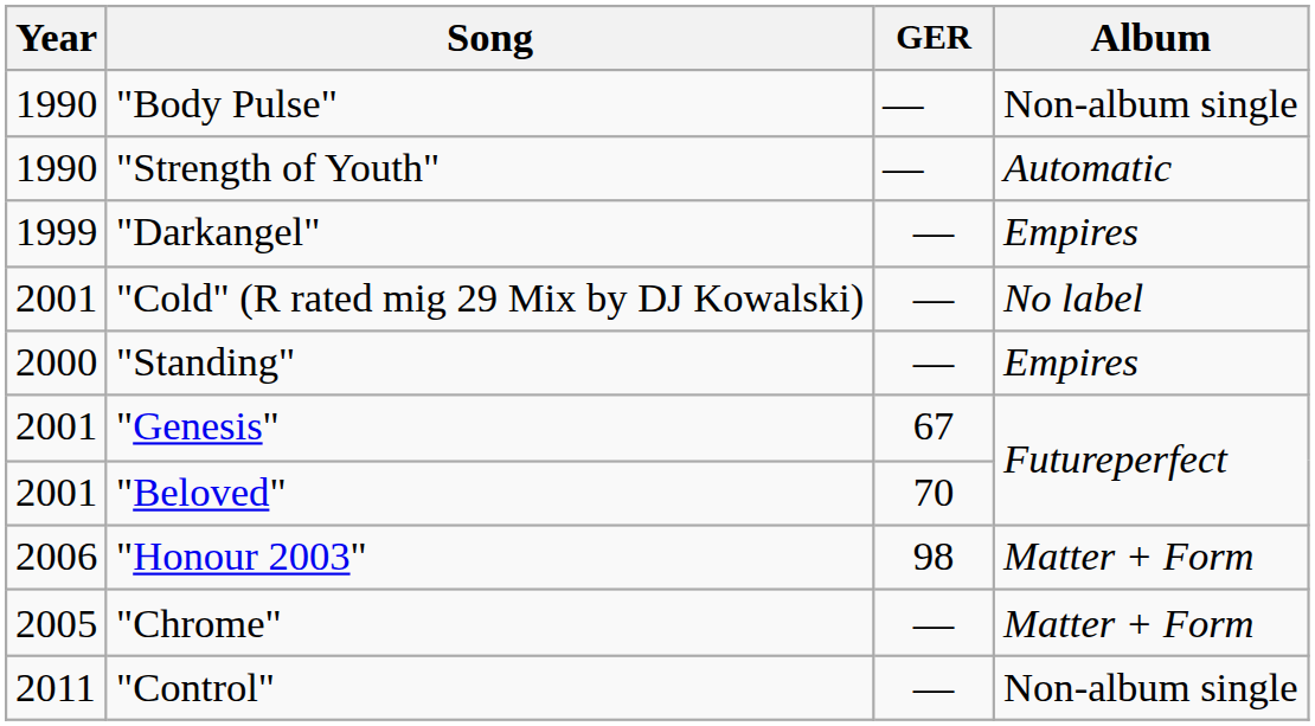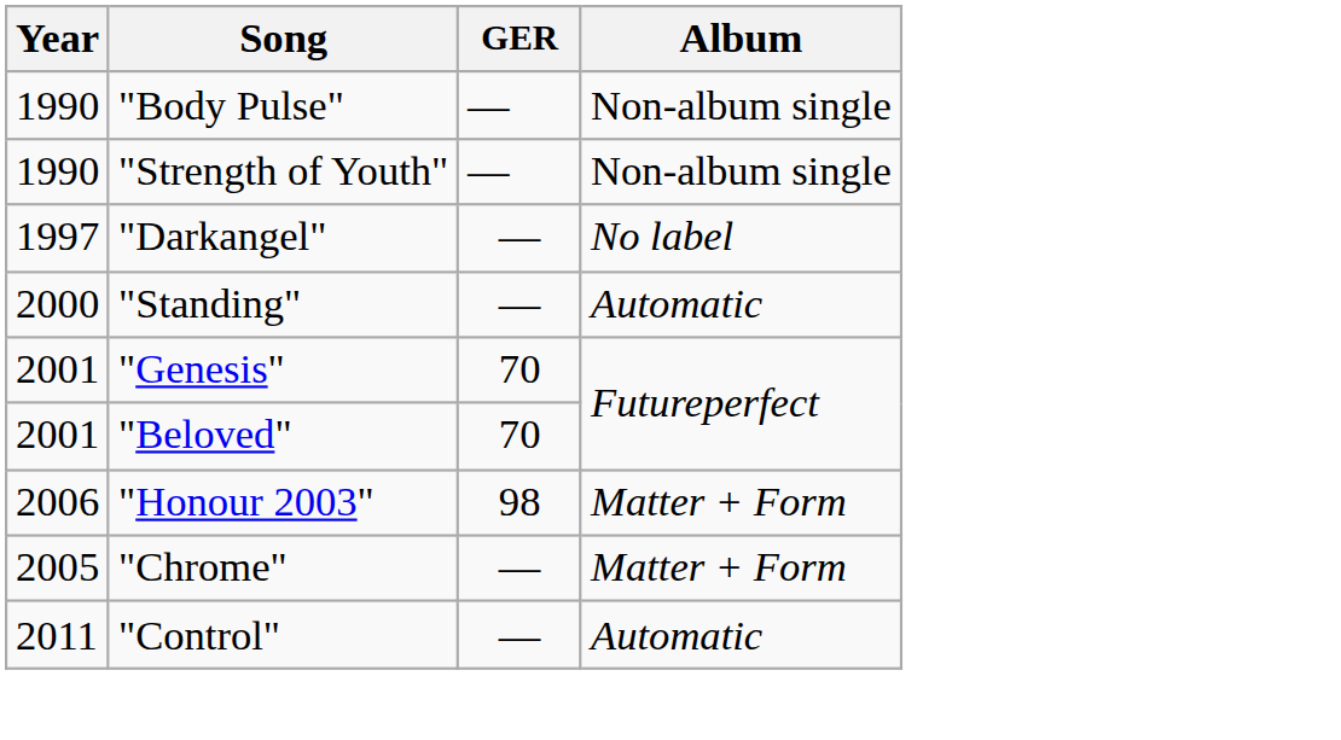"Strength of Youth" | Album: Automatic -> Non-album single
"Darkangel" | Year: 1999 -> 1997
"Darkangel" | Album: Empires -> No label
- row: 2001 | "Cold" (R rated mig 29 Mix by DJ Kowalski) | — | No label
"Standing" | Album: Empires -> Automatic
"Genesis" | GER: 67 -> 70
"Control" | Album: Non-album single -> Automatic
